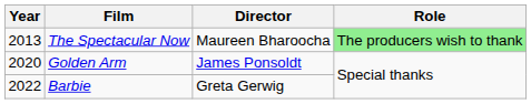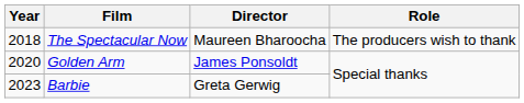The Spectacular Now | Year: 2013 -> 2018
The Spectacular Now | Role: lightgreen background -> no background
Barbie | Year: 2022 -> 2023
